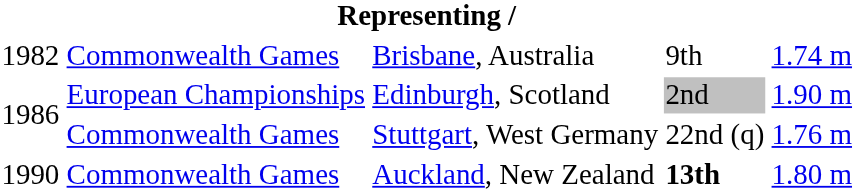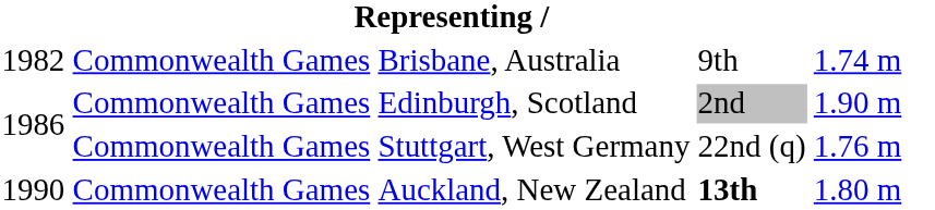Edinburgh, Scotland | column 2: European Championships -> Commonwealth Games
